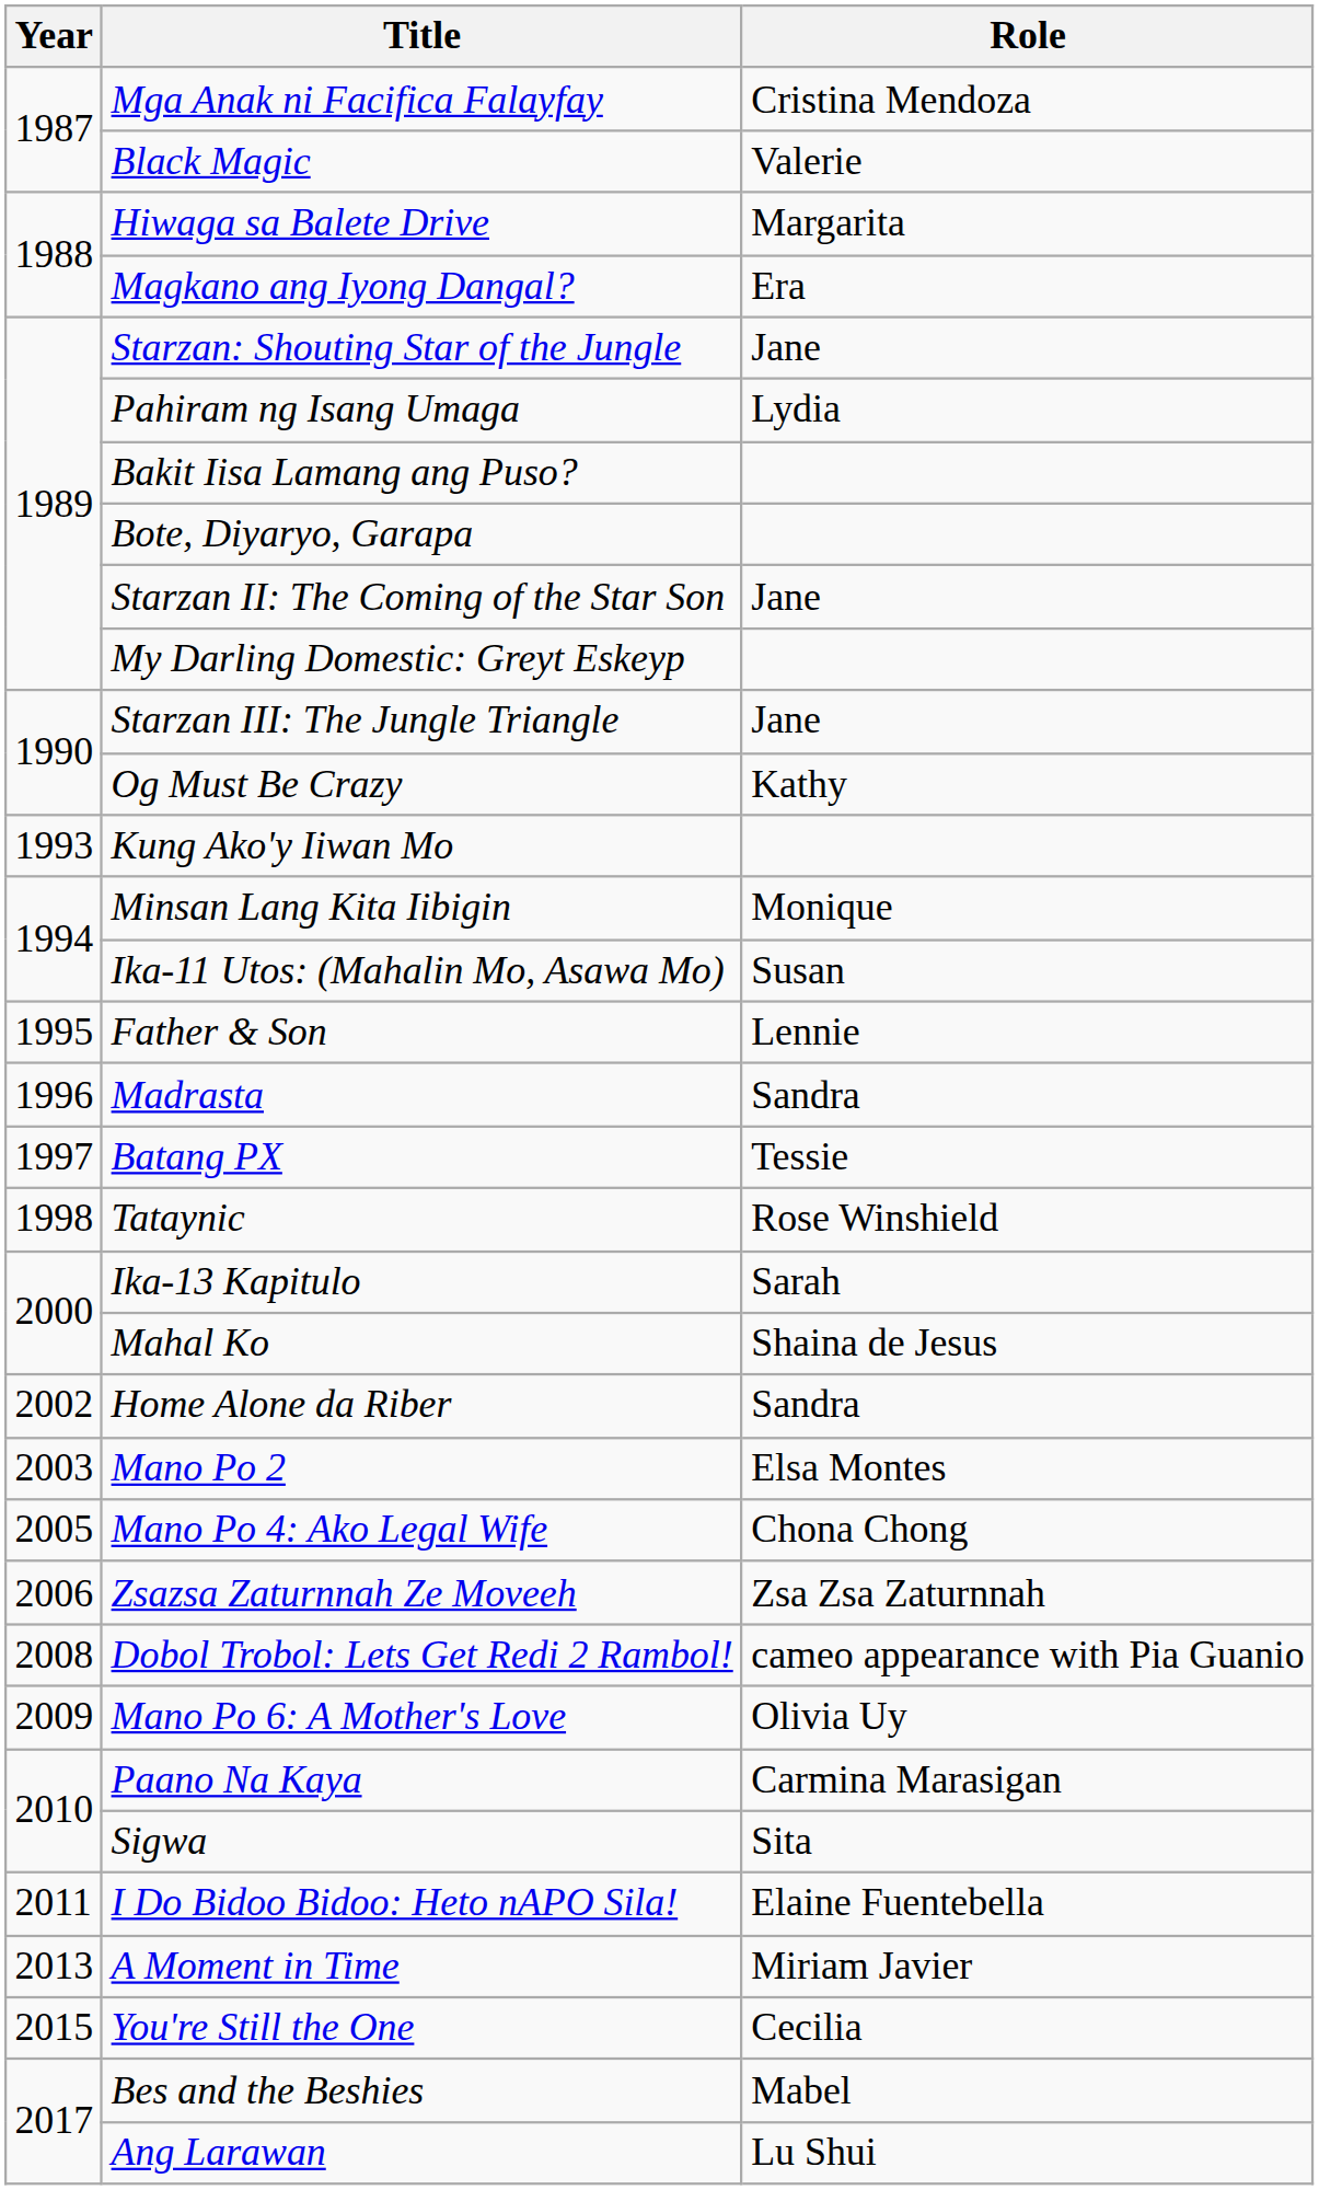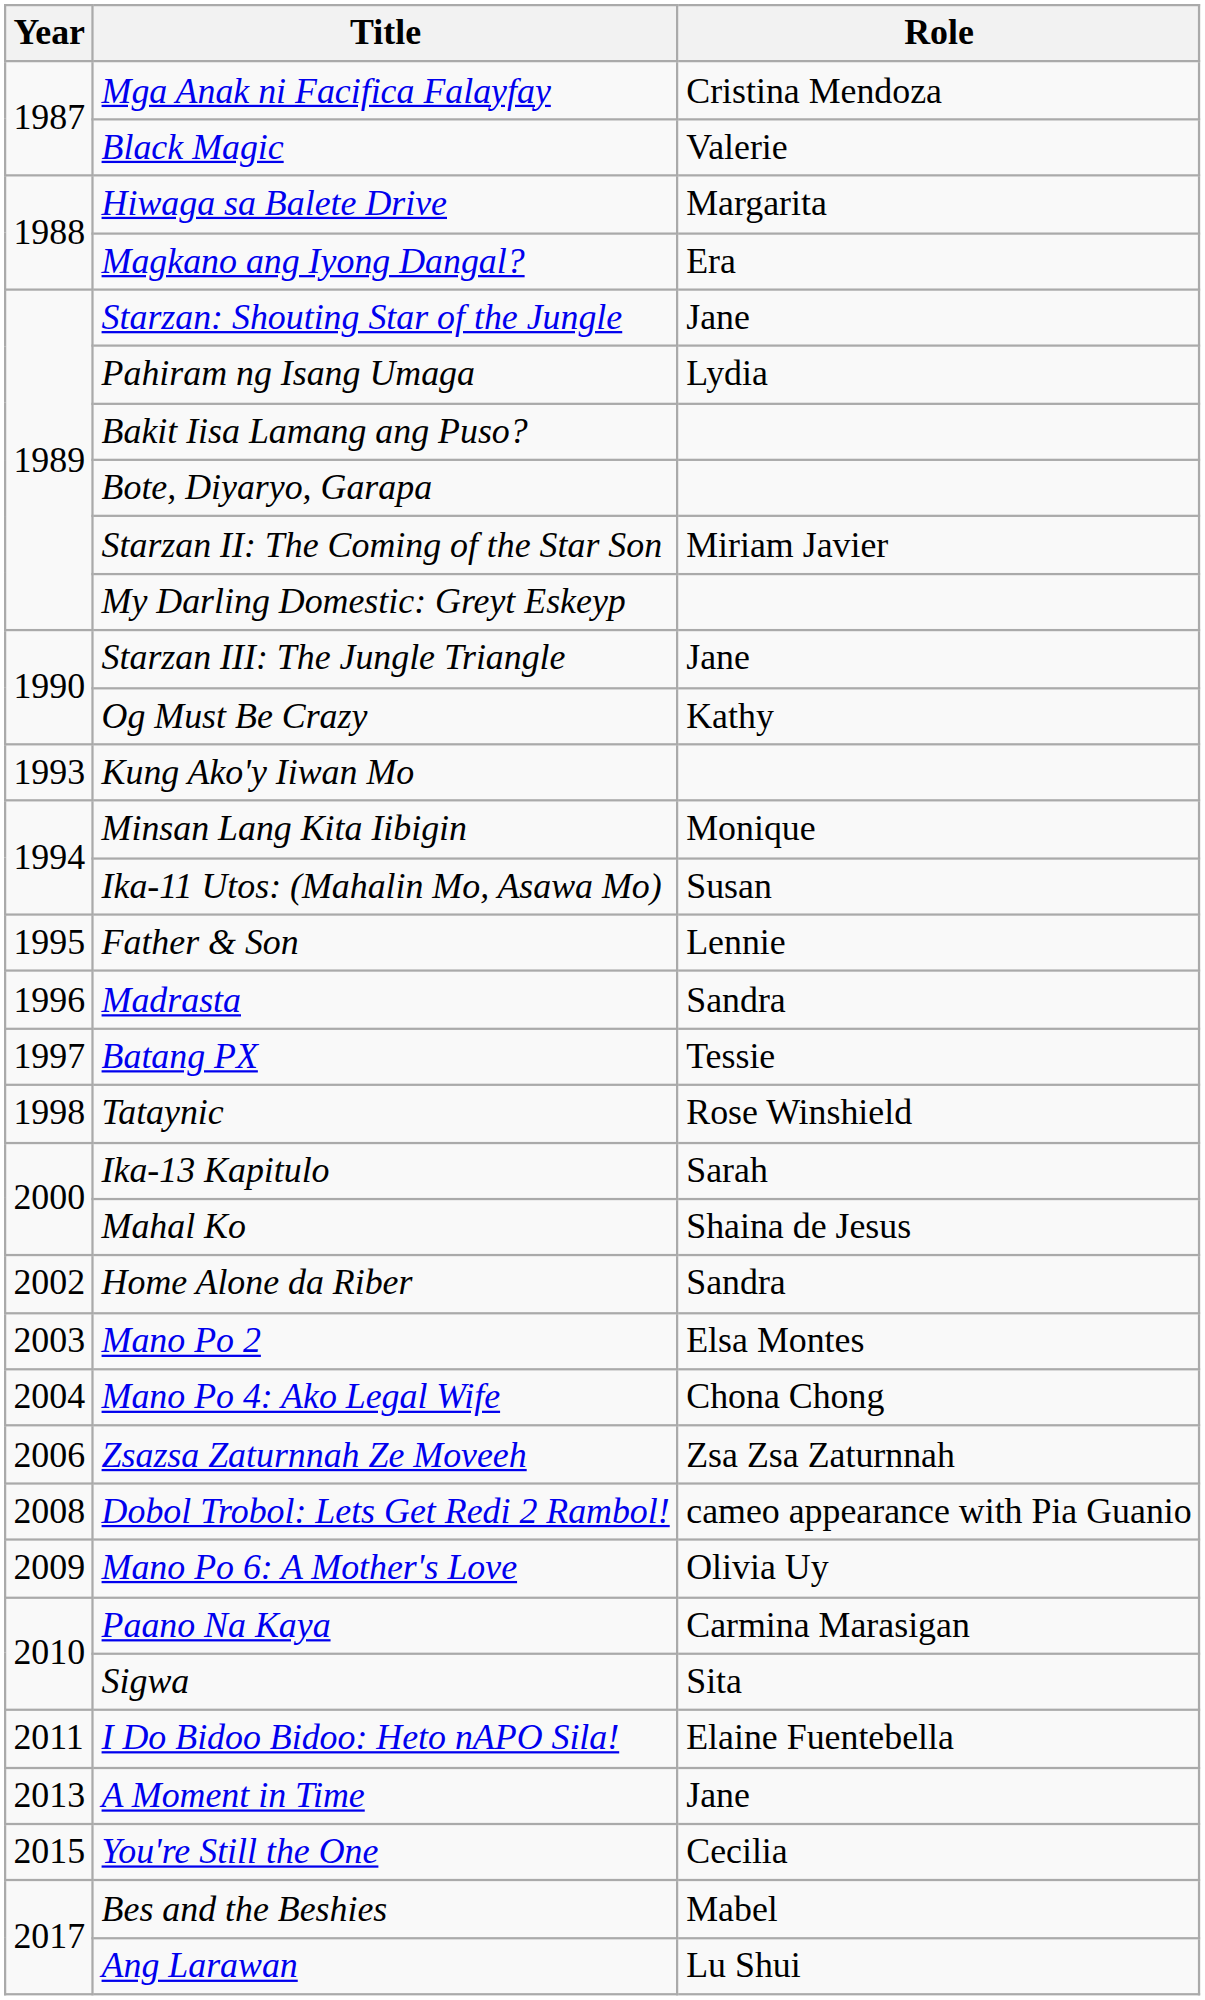Starzan II: The Coming of the Star Son | Role: Jane -> Miriam Javier
Mano Po 4: Ako Legal Wife | Year: 2005 -> 2004
A Moment in Time | Role: Miriam Javier -> Jane
